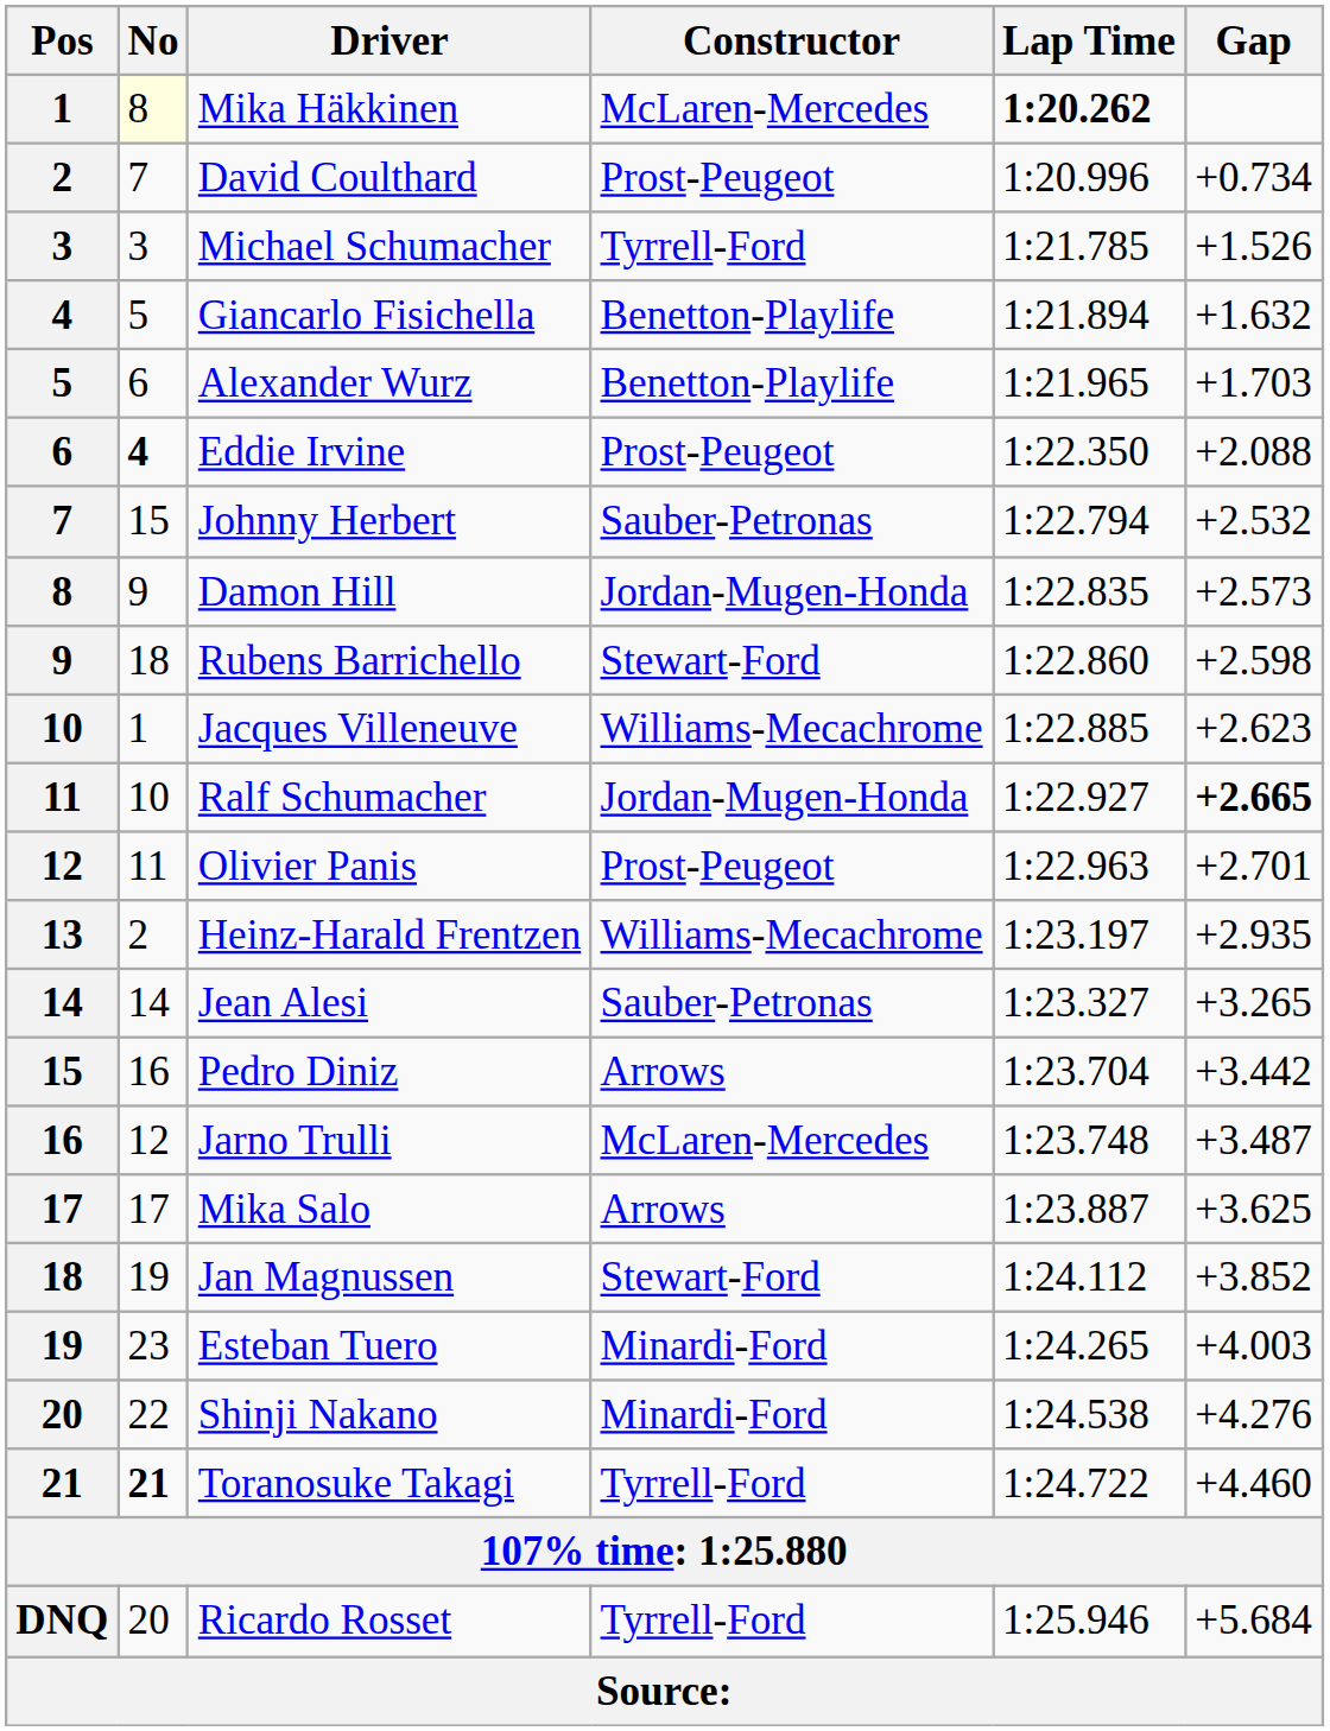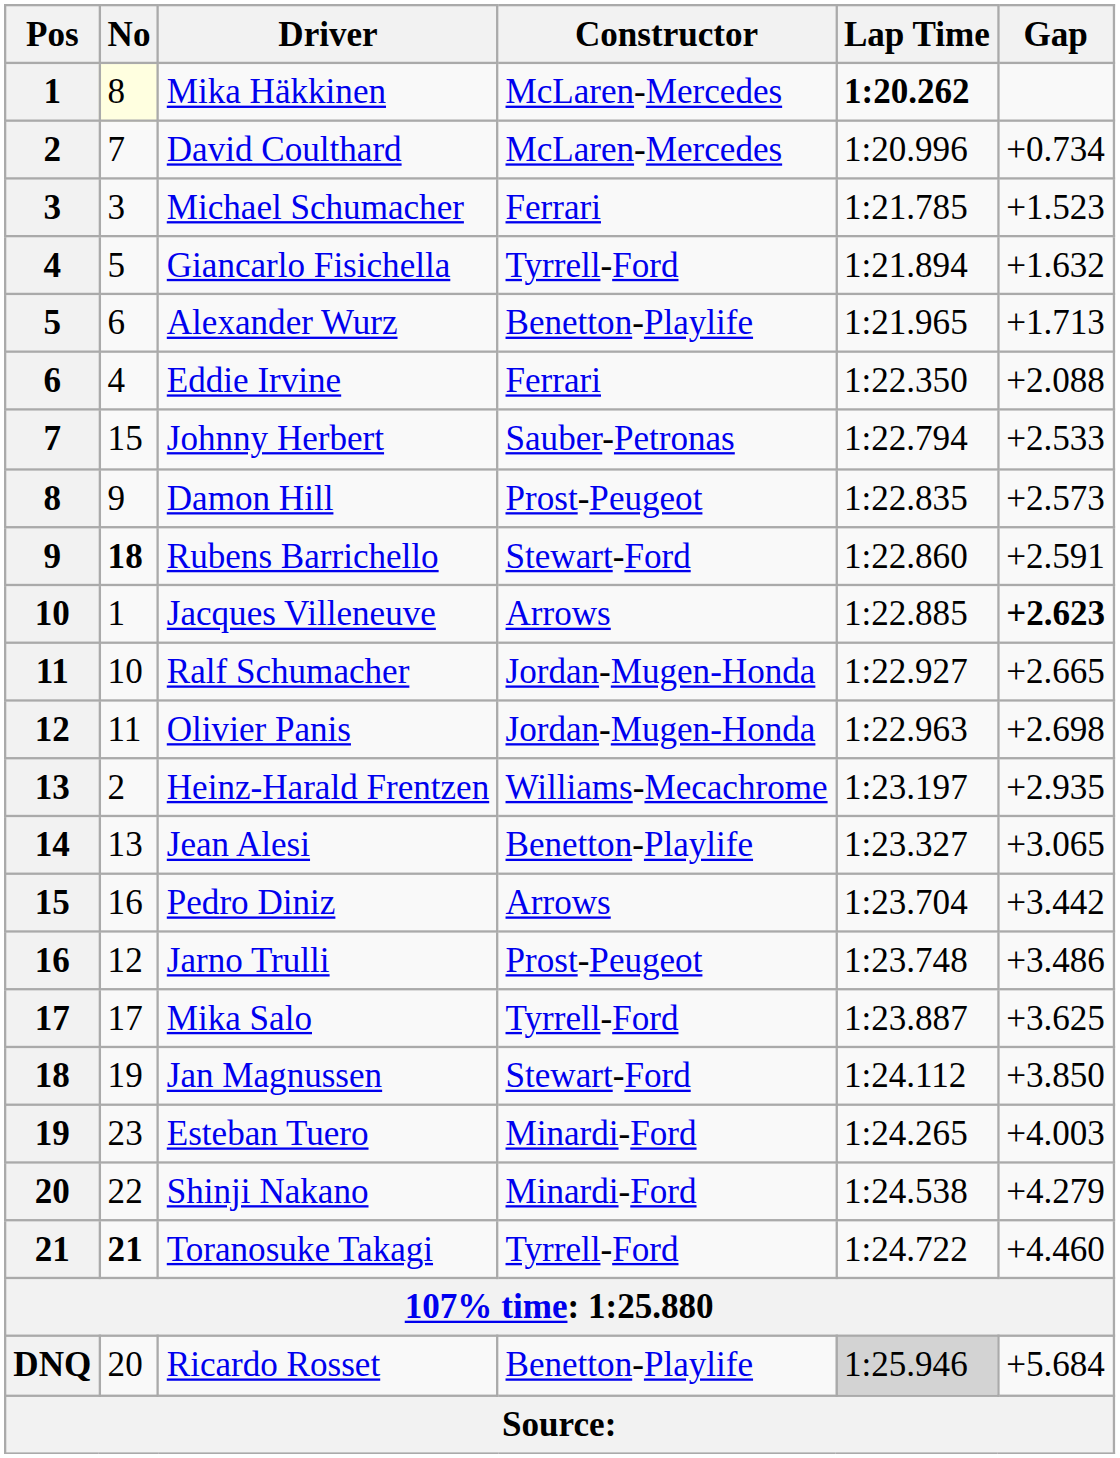David Coulthard | Constructor: Prost-Peugeot -> McLaren-Mercedes
Michael Schumacher | Constructor: Tyrrell-Ford -> Ferrari
Michael Schumacher | Gap: +1.526 -> +1.523
Giancarlo Fisichella | Constructor: Benetton-Playlife -> Tyrrell-Ford
Alexander Wurz | Gap: +1.703 -> +1.713
Eddie Irvine | No: bold -> normal
Eddie Irvine | Constructor: Prost-Peugeot -> Ferrari
Johnny Herbert | Gap: +2.532 -> +2.533
Damon Hill | Constructor: Jordan-Mugen-Honda -> Prost-Peugeot
Rubens Barrichello | No: normal -> bold
Rubens Barrichello | Gap: +2.598 -> +2.591
Jacques Villeneuve | Constructor: Williams-Mecachrome -> Arrows
Jacques Villeneuve | Gap: normal -> bold
Ralf Schumacher | Gap: bold -> normal
Olivier Panis | Constructor: Prost-Peugeot -> Jordan-Mugen-Honda
Olivier Panis | Gap: +2.701 -> +2.698
Jean Alesi | No: 14 -> 13
Jean Alesi | Constructor: Sauber-Petronas -> Benetton-Playlife
Jean Alesi | Gap: +3.265 -> +3.065
Jarno Trulli | Constructor: McLaren-Mercedes -> Prost-Peugeot
Jarno Trulli | Gap: +3.487 -> +3.486
Mika Salo | Constructor: Arrows -> Tyrrell-Ford
Jan Magnussen | Gap: +3.852 -> +3.850
Shinji Nakano | Gap: +4.276 -> +4.279
Ricardo Rosset | Constructor: Tyrrell-Ford -> Benetton-Playlife
Ricardo Rosset | Lap Time: no background -> lightgrey background
